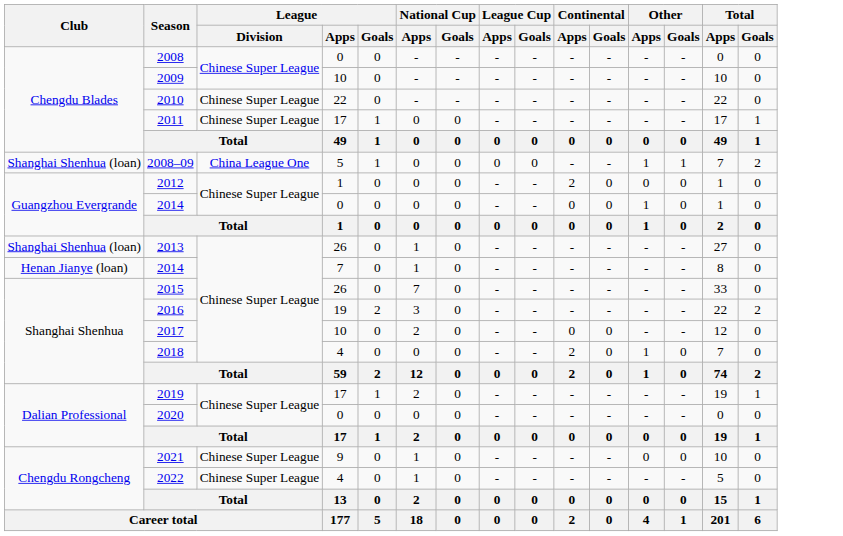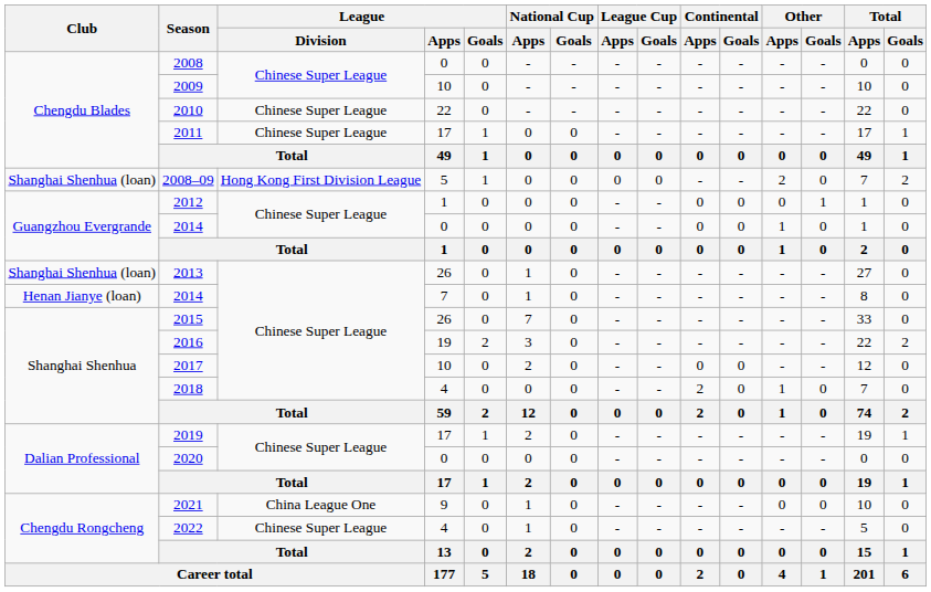2008–09 | League / Division: China League One -> Hong Kong First Division League
2008–09 | Other / Apps: 1 -> 2
2008–09 | Other / Goals: 1 -> 0
2012 | Continental / Apps: 2 -> 0
2012 | Other / Goals: 0 -> 1
2021 | League / Division: Chinese Super League -> China League One
